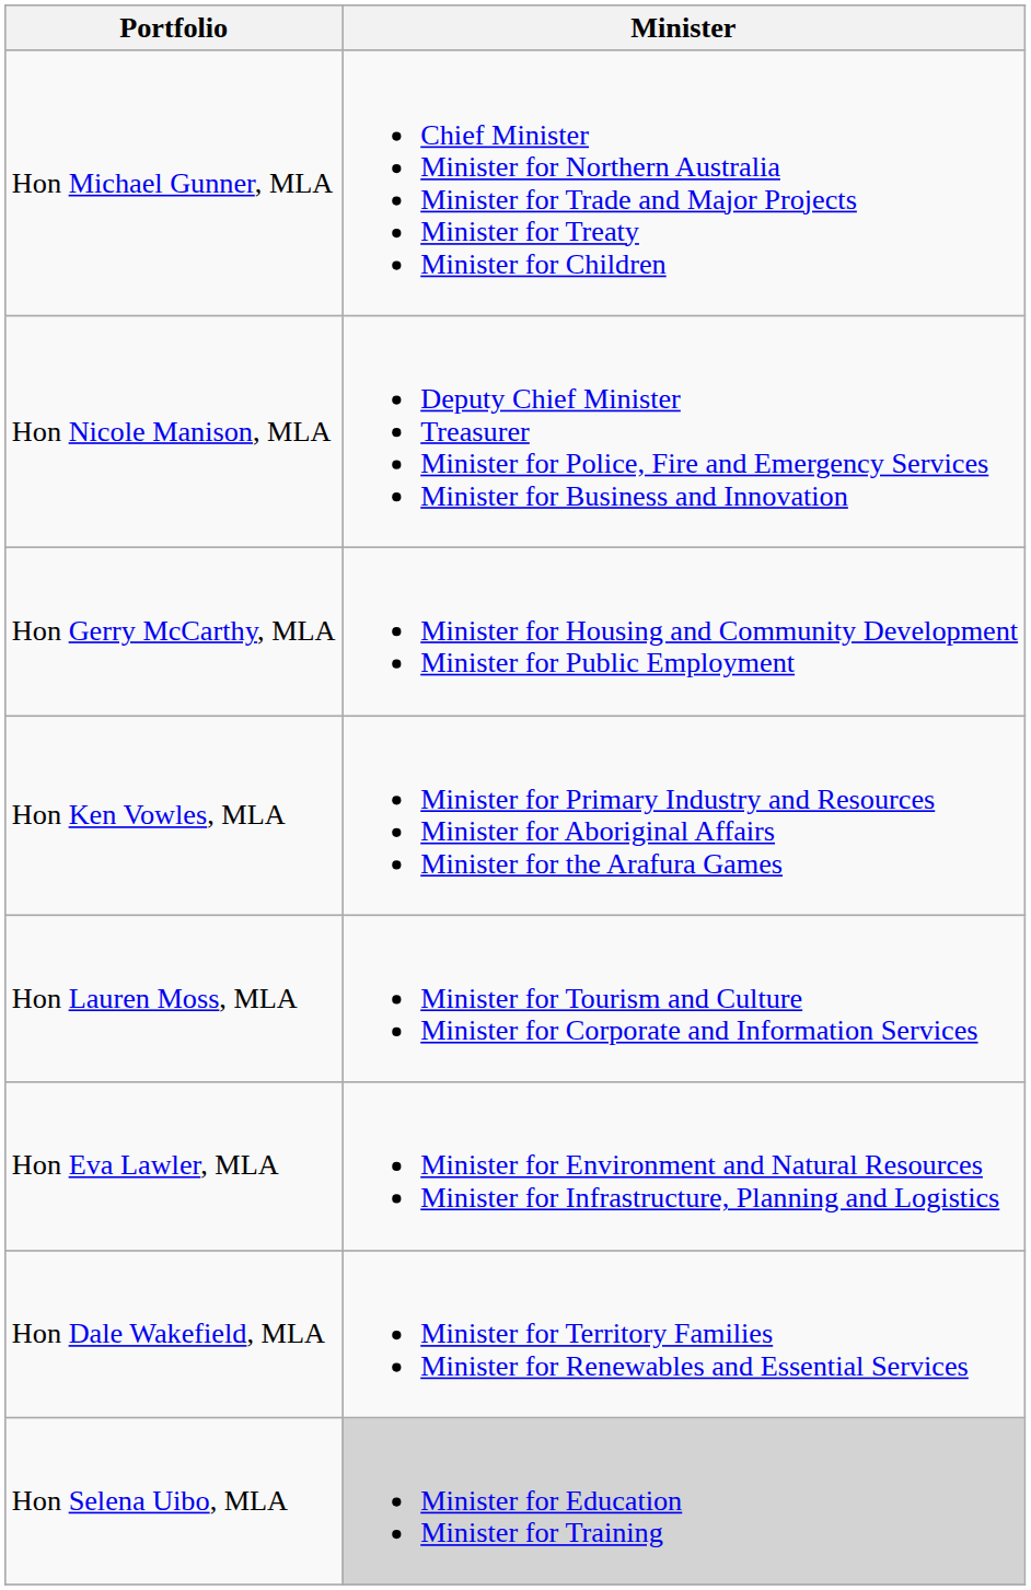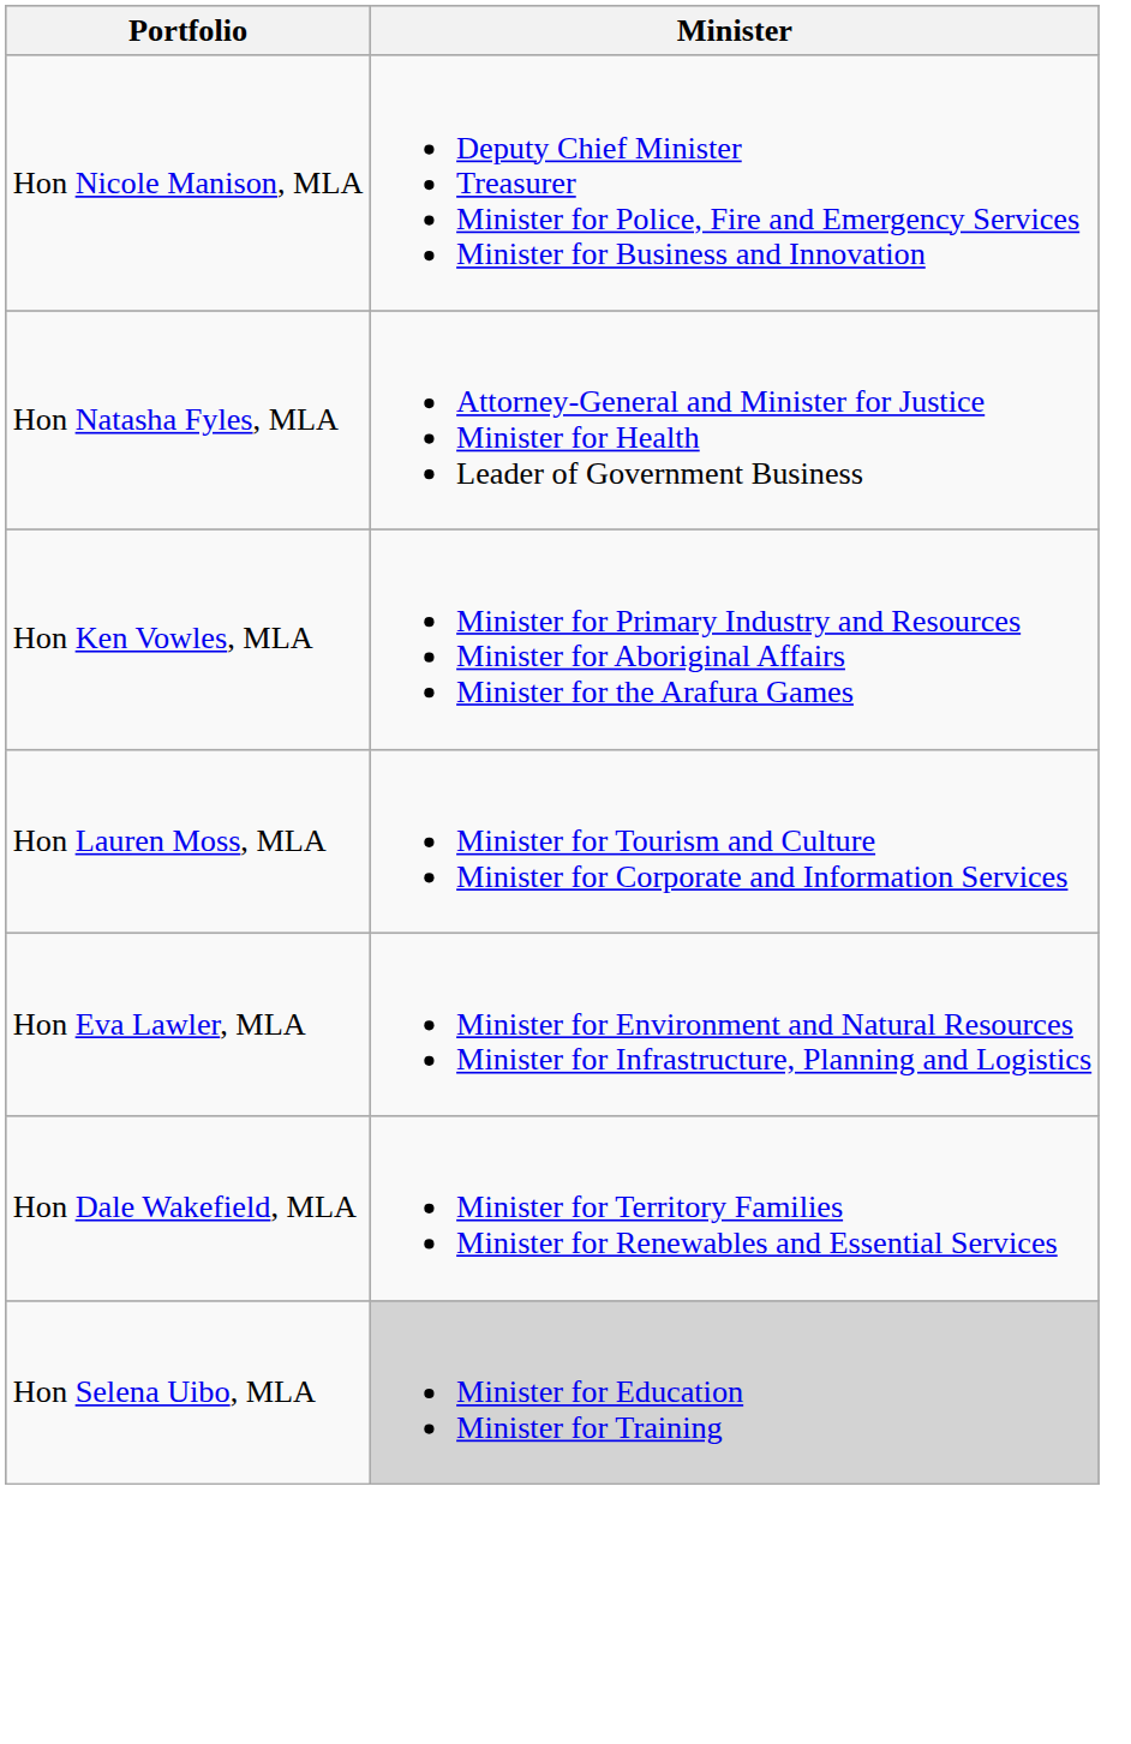- row: Hon Michael Gunner, MLA | Chief Minister Minister for Northern Australia Minister for Trade and Major Projects Minister for Treaty Minister for Children
+ row: Hon Natasha Fyles, MLA | Attorney-General and Minister for Justice Minister for Health Leader of Government Business
- row: Hon Gerry McCarthy, MLA | Minister for Housing and Community Development Minister for Public Employment
